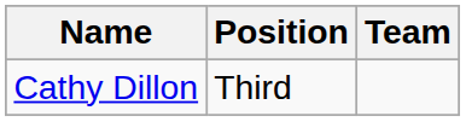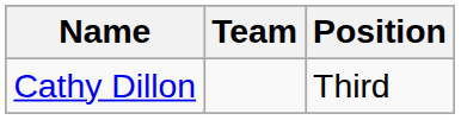columns swapped: Team <-> Position
